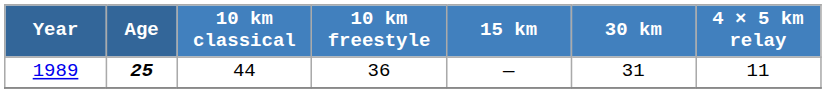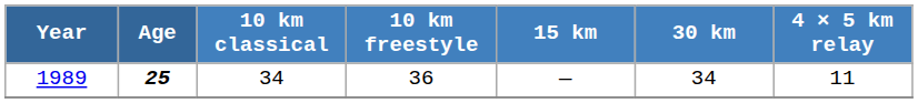1989 | 10 km classical: 44 -> 34
1989 | 30 km: 31 -> 34
